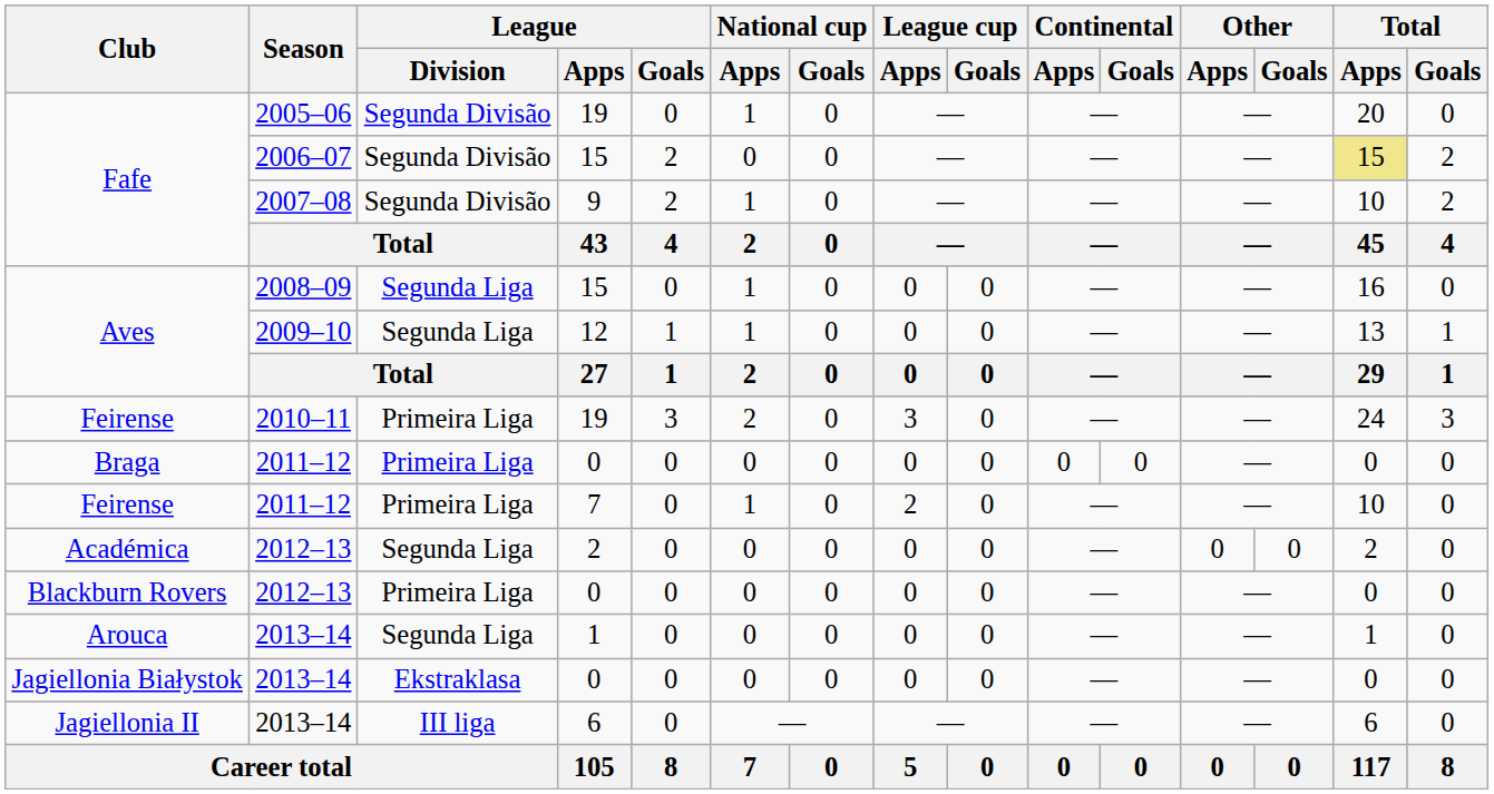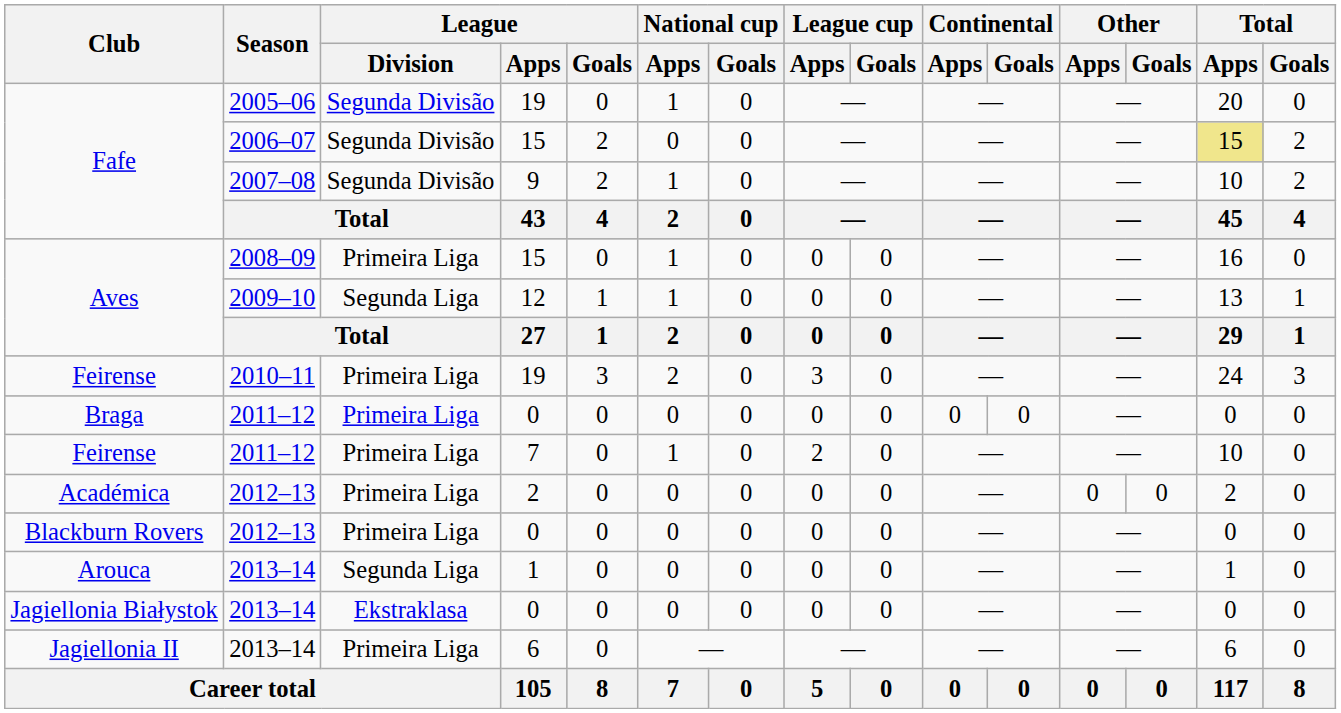Aves / 2008–09 | League / Division: Segunda Liga -> Primeira Liga
Académica | League / Division: Segunda Liga -> Primeira Liga
Jagiellonia II | League / Division: III liga -> Primeira Liga
